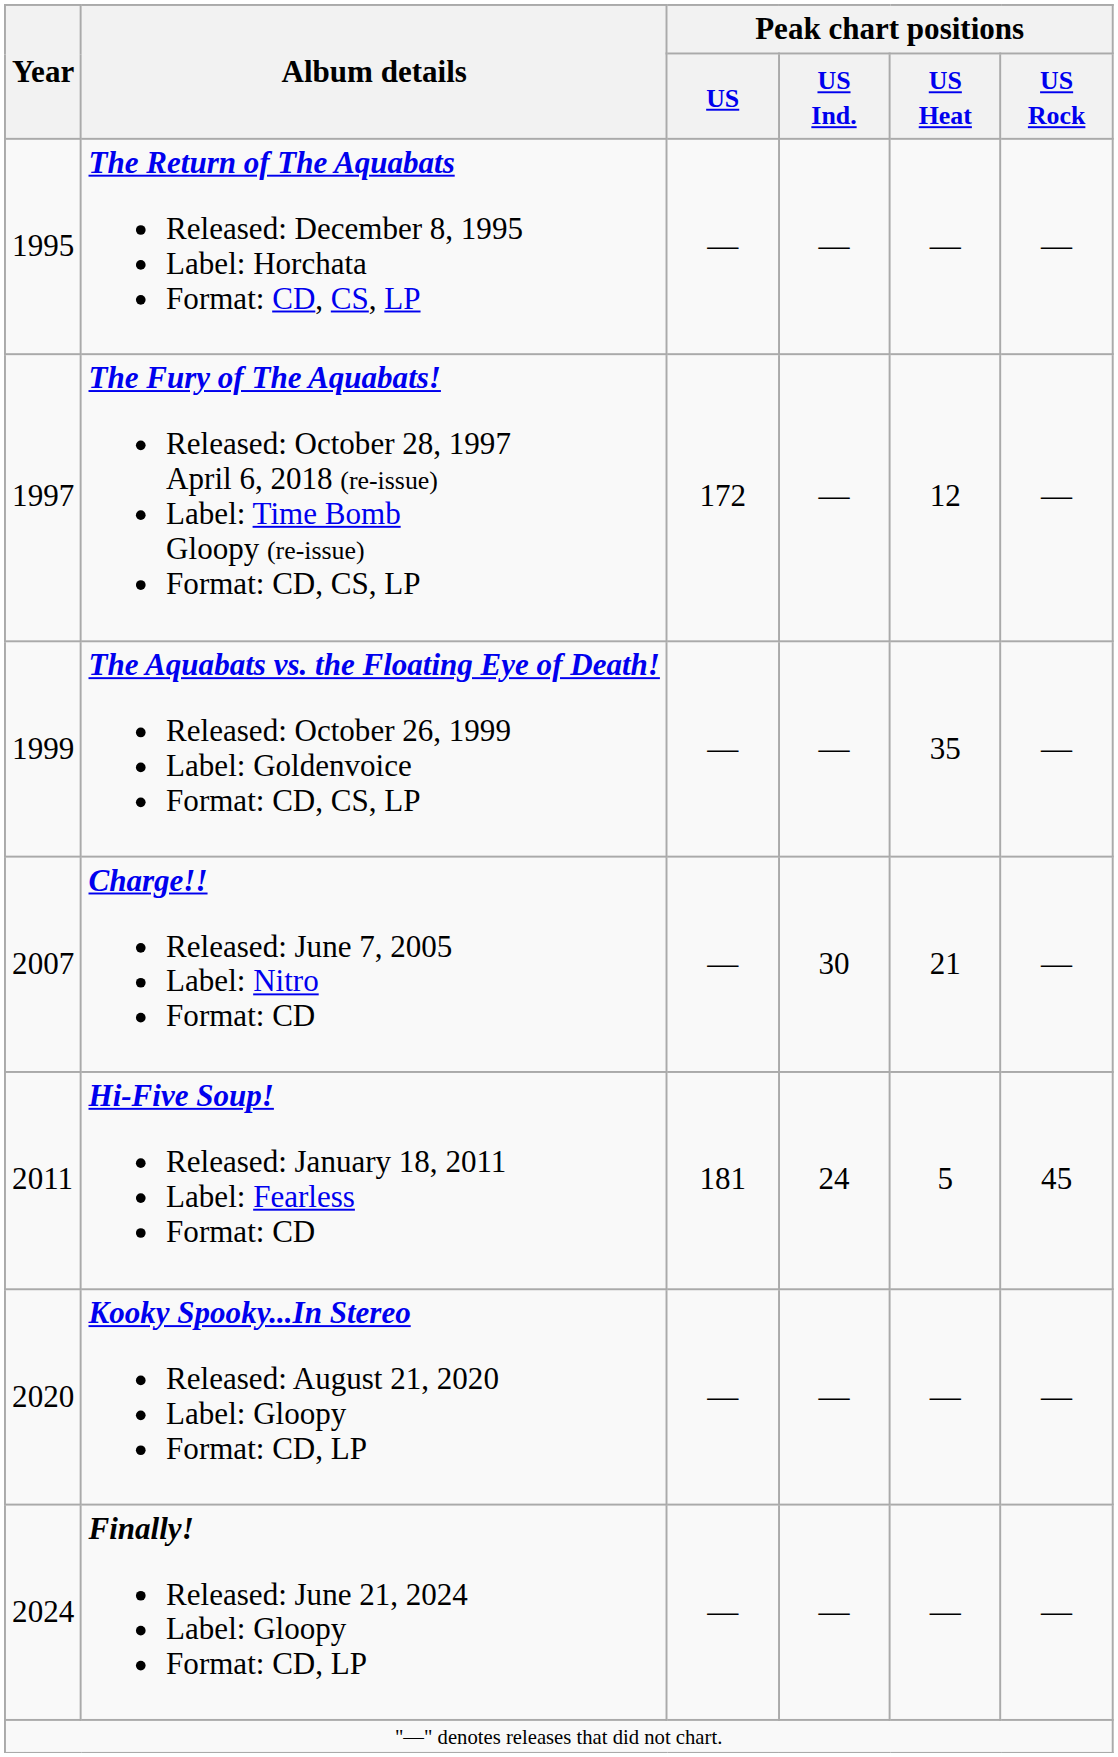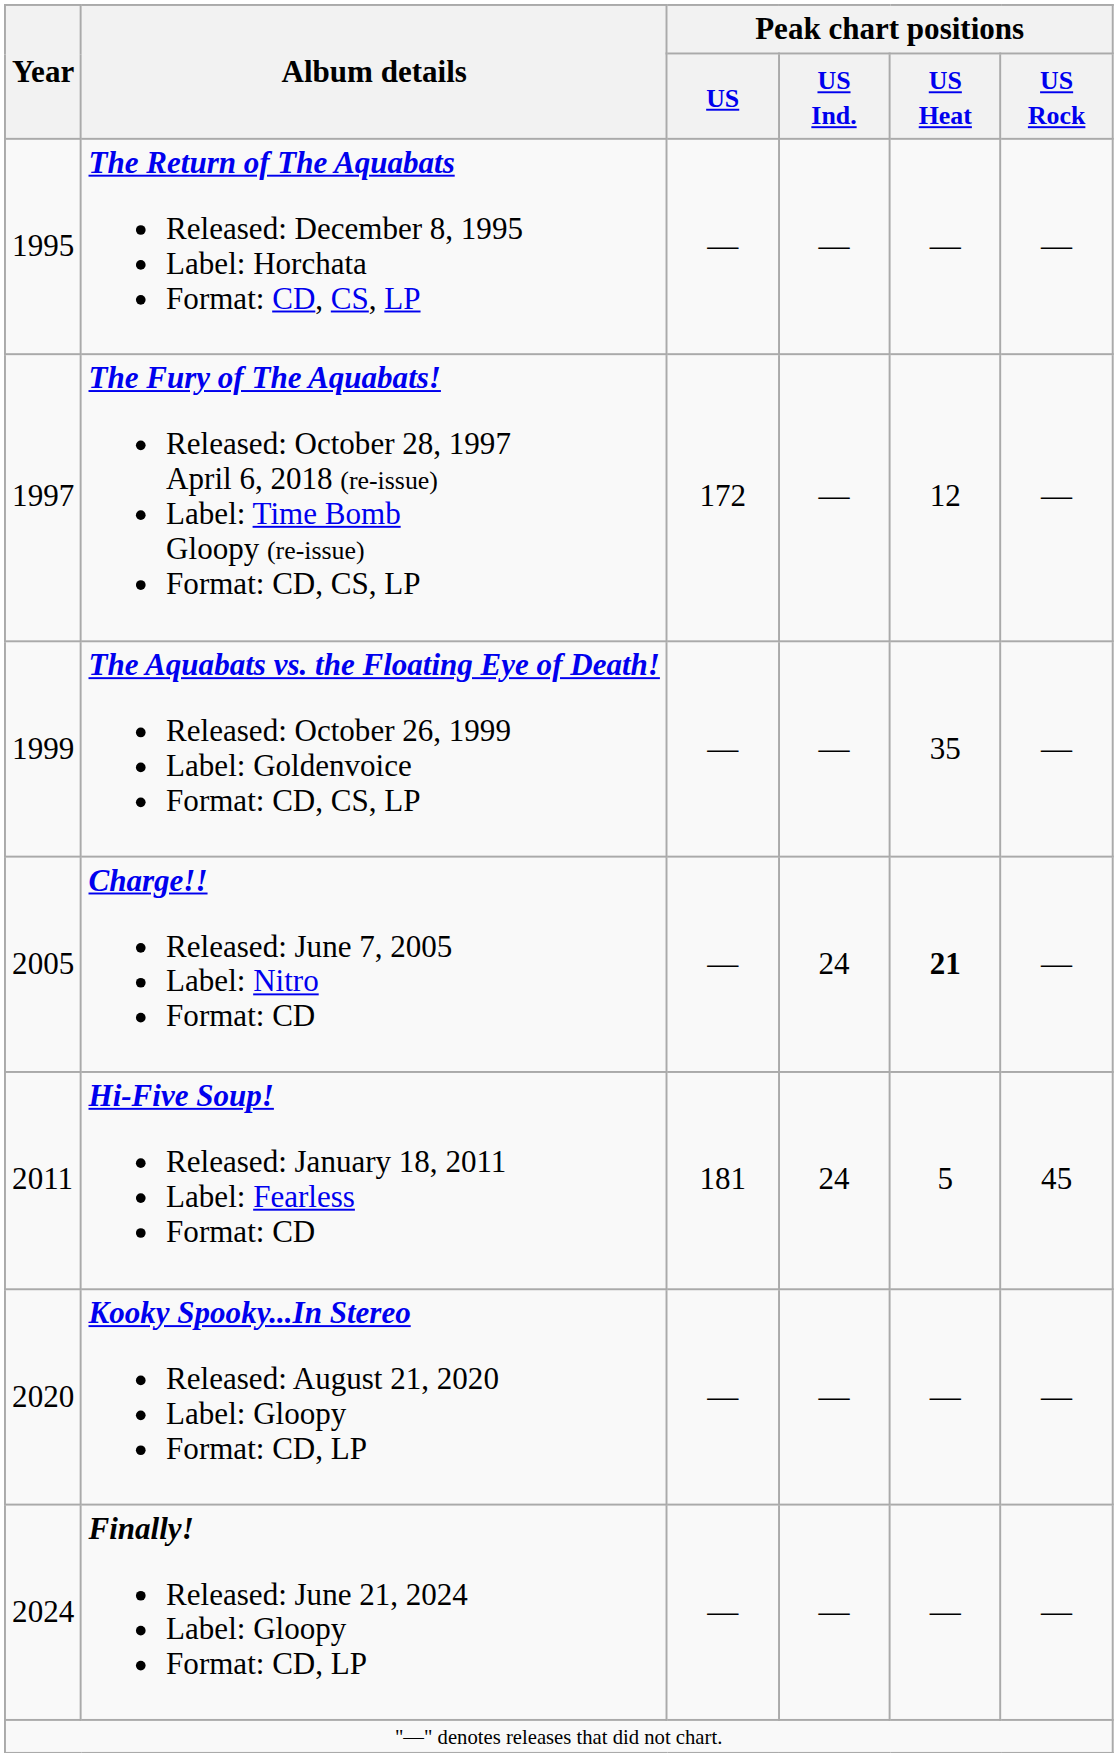Charge!! Released: June 7, 2005 Label: Nitro Format: CD | Year: 2007 -> 2005
Charge!! Released: June 7, 2005 Label: Nitro Format: CD | Peak chart positions / US Ind.: 30 -> 24
Charge!! Released: June 7, 2005 Label: Nitro Format: CD | Peak chart positions / US Heat: normal -> bold
